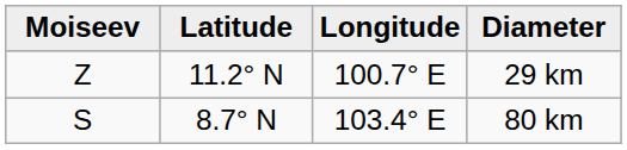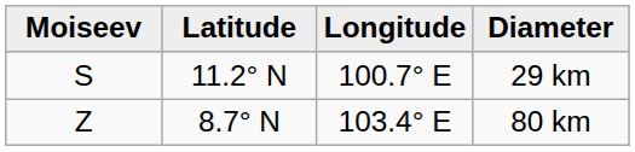29 km | Moiseev: Z -> S
80 km | Moiseev: S -> Z
